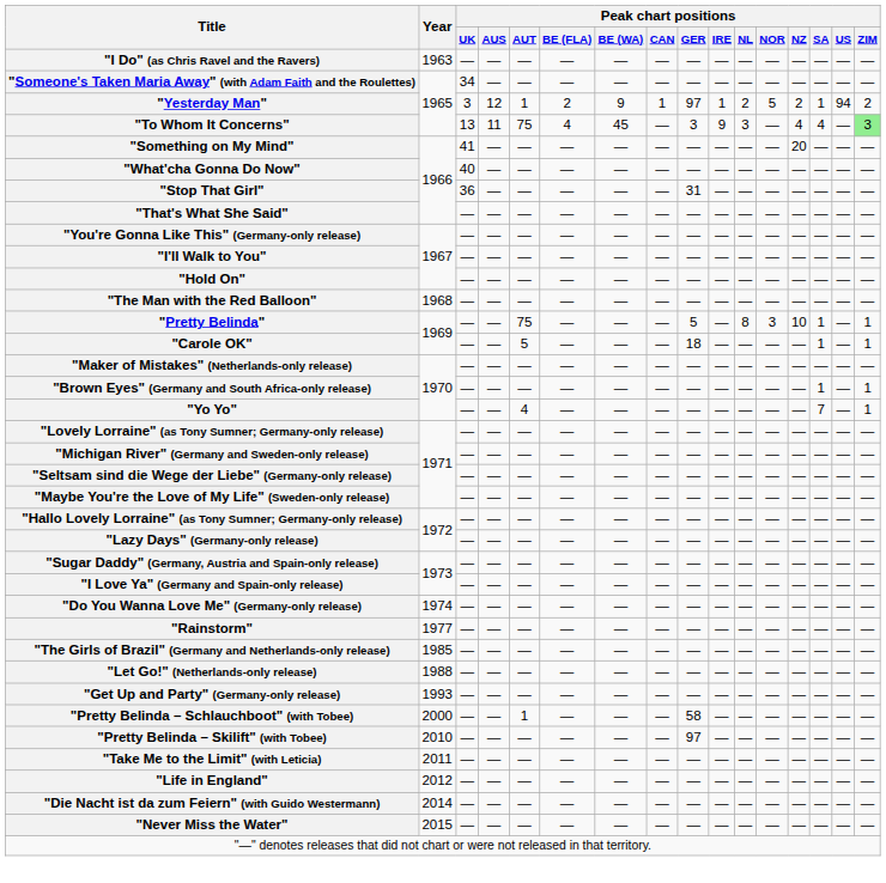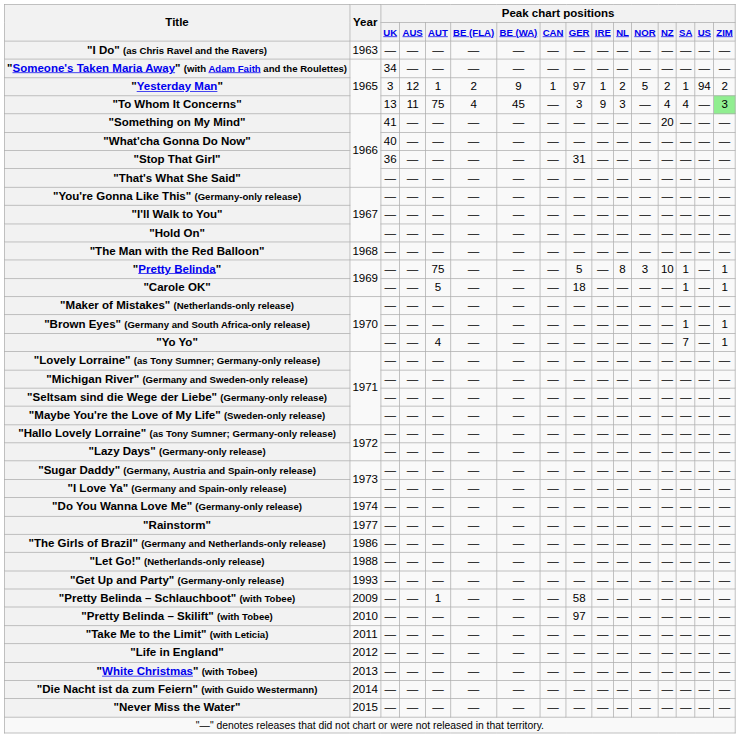"The Girls of Brazil" (Germany and Netherlands-only release) | Year: 1985 -> 1986
"Pretty Belinda – Schlauchboot" (with Tobee) | Year: 2000 -> 2009
+ row: "White Christmas" (with Tobee) | 2013 | — | — | — | — | — | — | — | — | — | — | — | — | — | —
